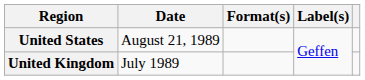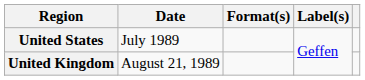United States | Date: August 21, 1989 -> July 1989
United Kingdom | Date: July 1989 -> August 21, 1989
